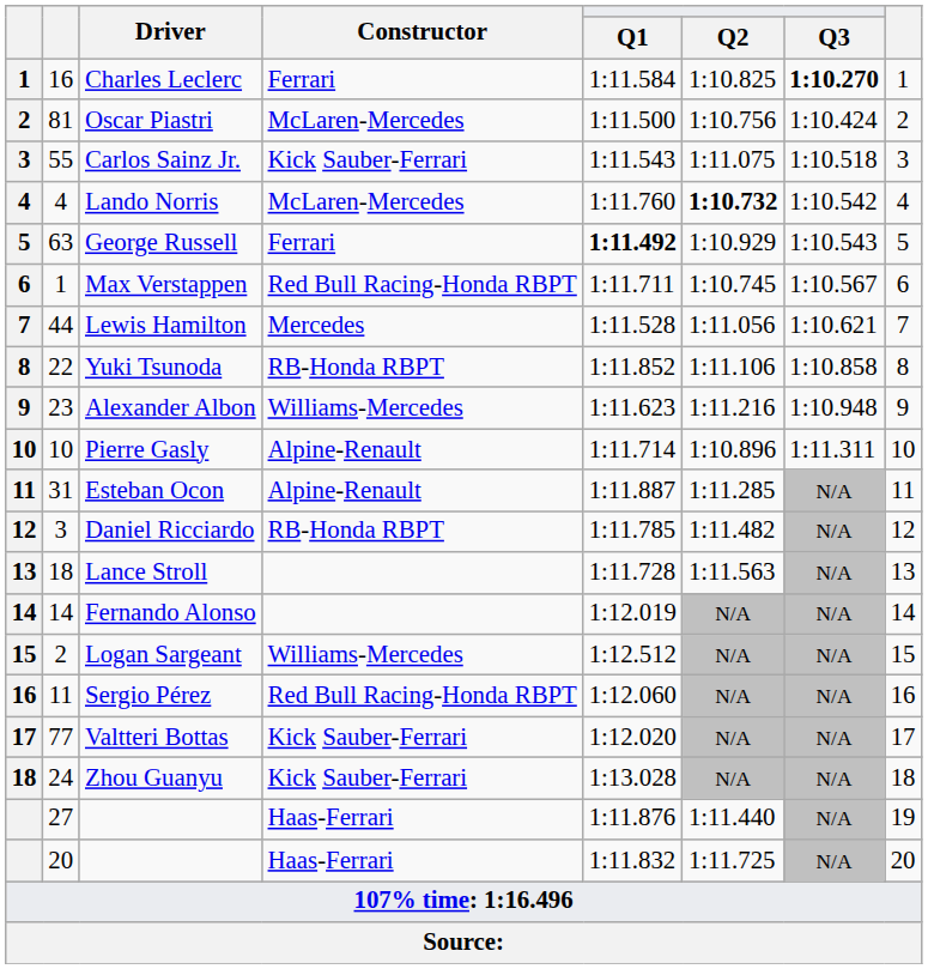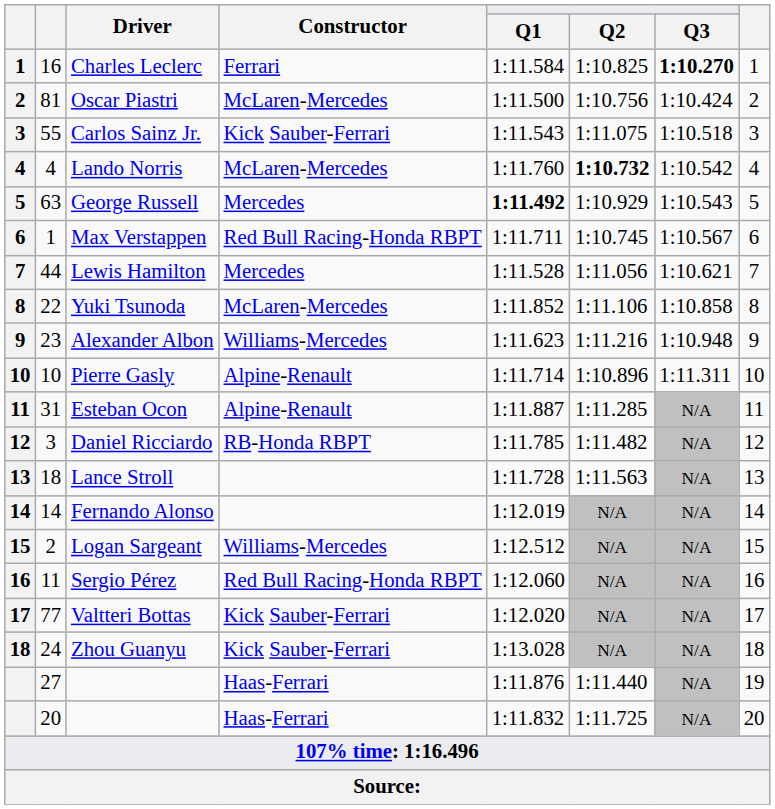George Russell | Constructor: Ferrari -> Mercedes
Yuki Tsunoda | Constructor: RB-Honda RBPT -> McLaren-Mercedes
